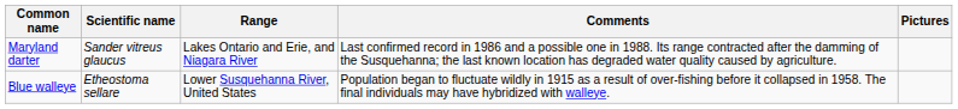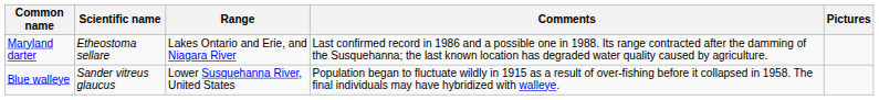Maryland darter | Scientific name: Sander vitreus glaucus -> Etheostoma sellare
Blue walleye | Scientific name: Etheostoma sellare -> Sander vitreus glaucus
